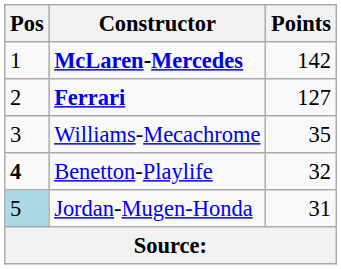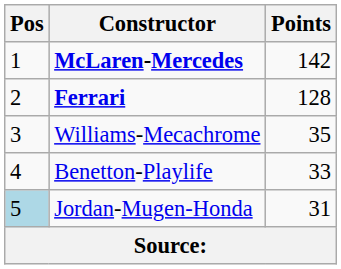Ferrari | Points: 127 -> 128
Benetton-Playlife | Pos: bold -> normal
Benetton-Playlife | Points: 32 -> 33
